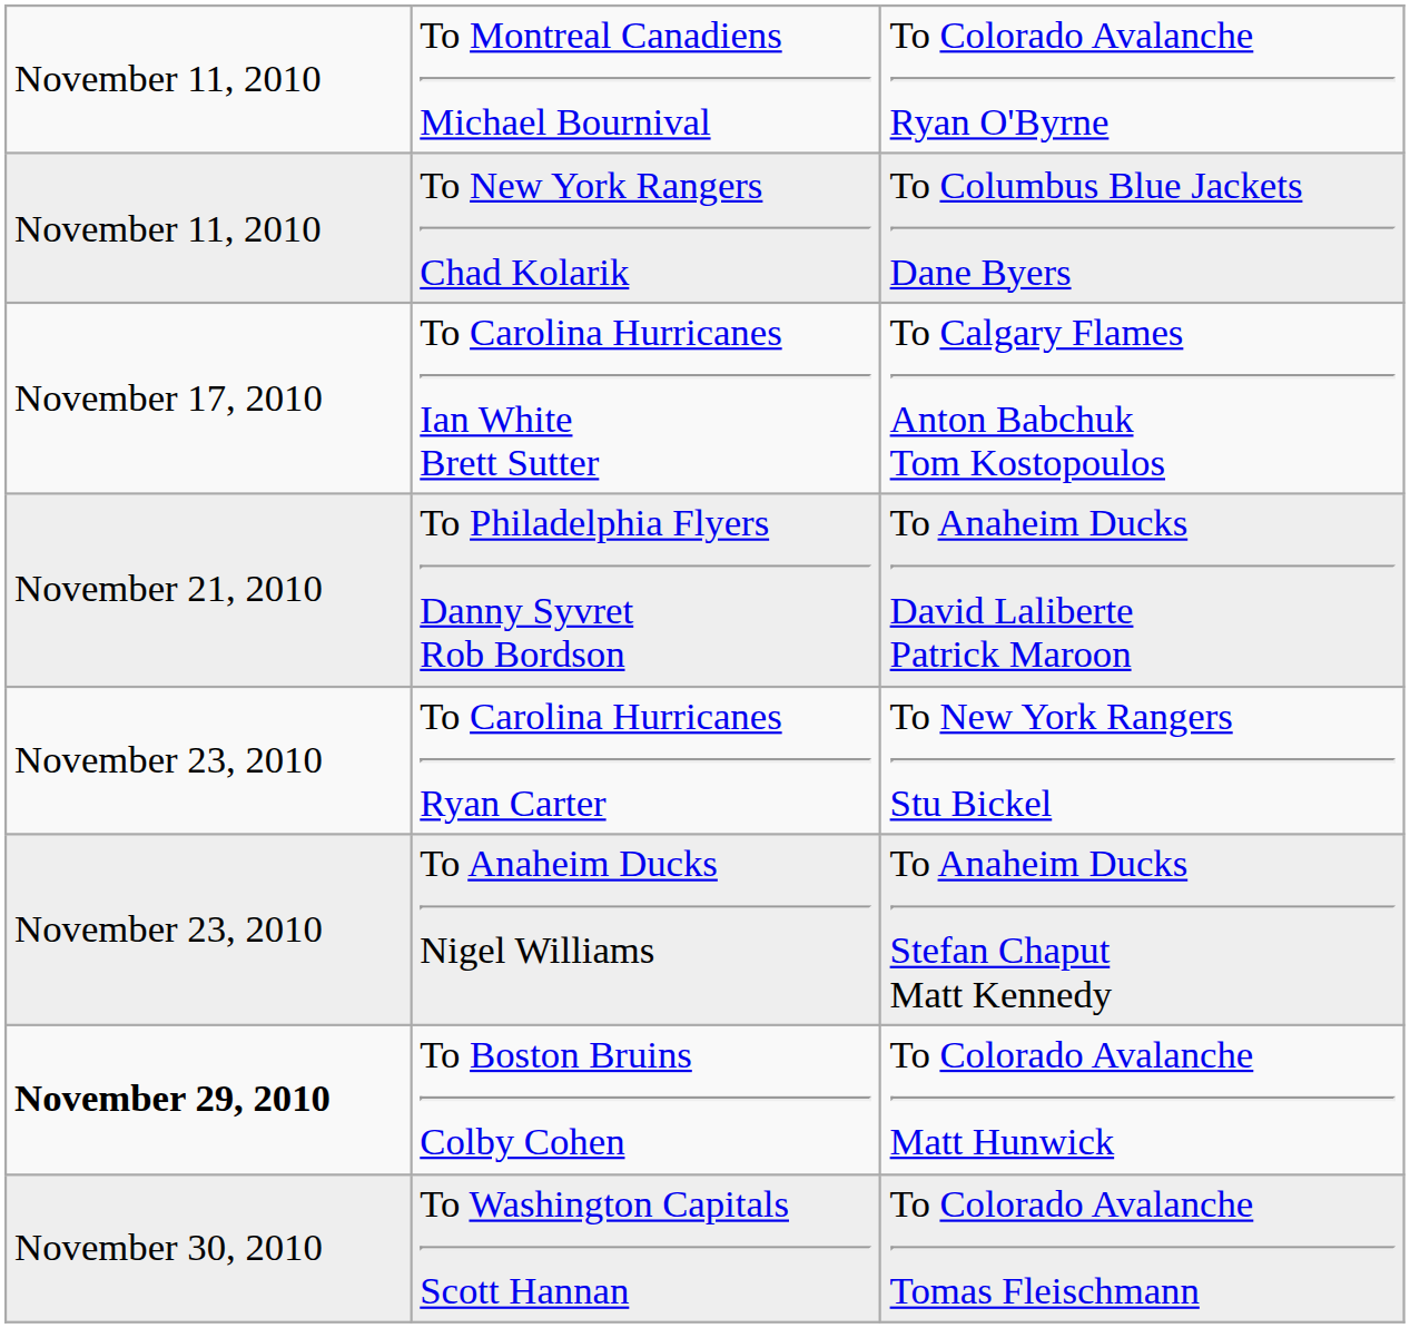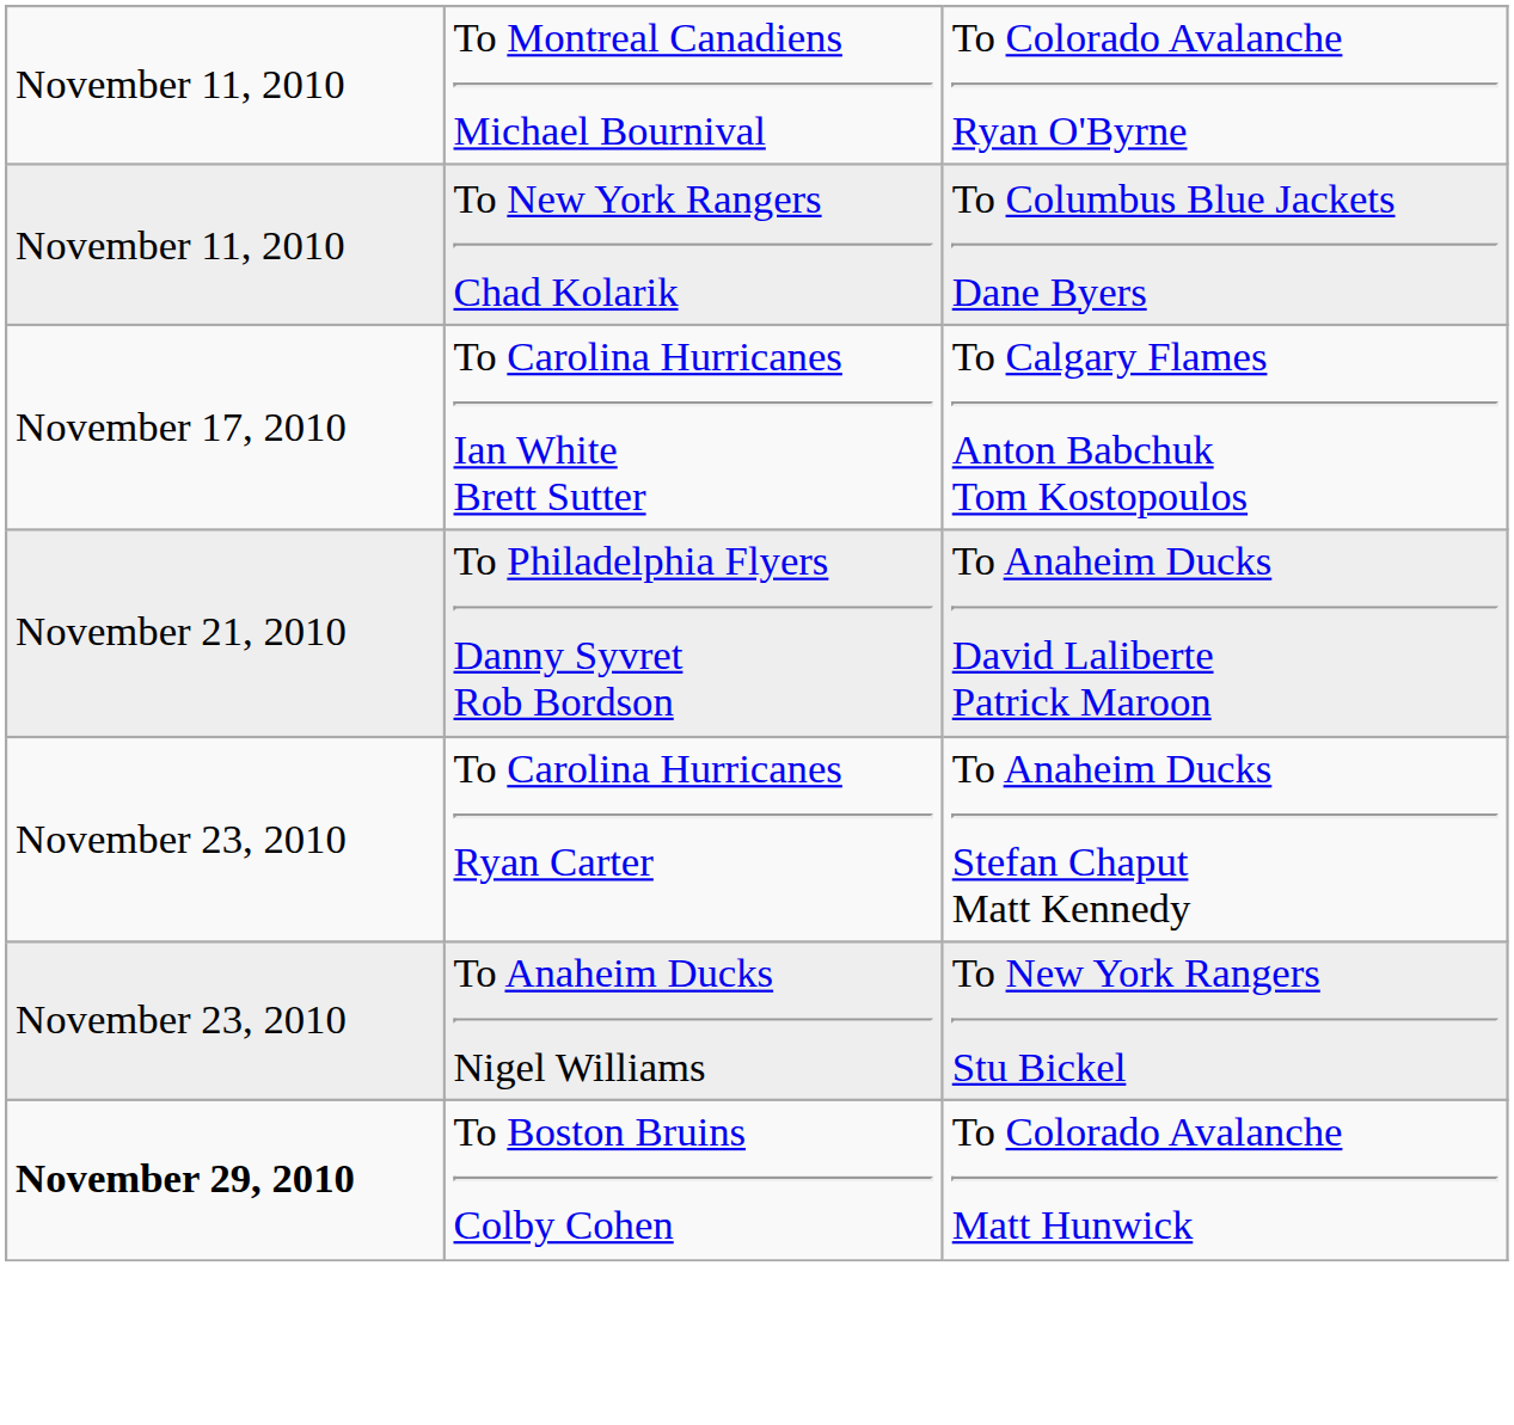To Carolina Hurricanes Ryan Carter | column 3: To New York Rangers Stu Bickel -> To Anaheim Ducks Stefan Chaput Matt Kennedy
To Anaheim Ducks Nigel Williams | column 3: To Anaheim Ducks Stefan Chaput Matt Kennedy -> To New York Rangers Stu Bickel
- row: November 30, 2010 | To Washington Capitals Scott Hannan | To Colorado Avalanche Tomas Fleischmann
